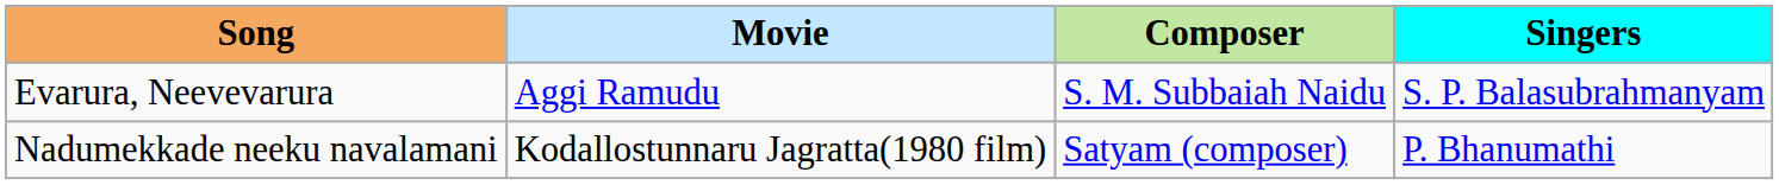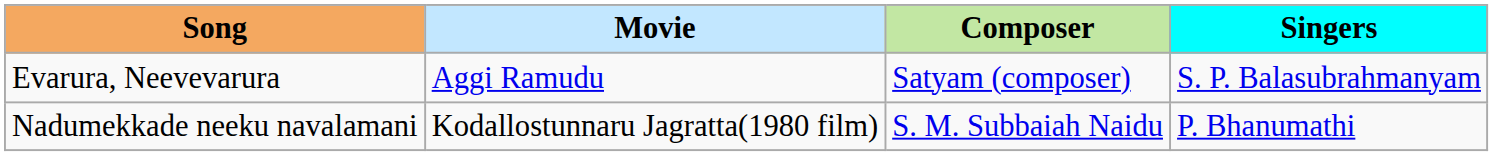Evarura, Neevevarura | Composer: S. M. Subbaiah Naidu -> Satyam (composer)
Nadumekkade neeku navalamani | Composer: Satyam (composer) -> S. M. Subbaiah Naidu
